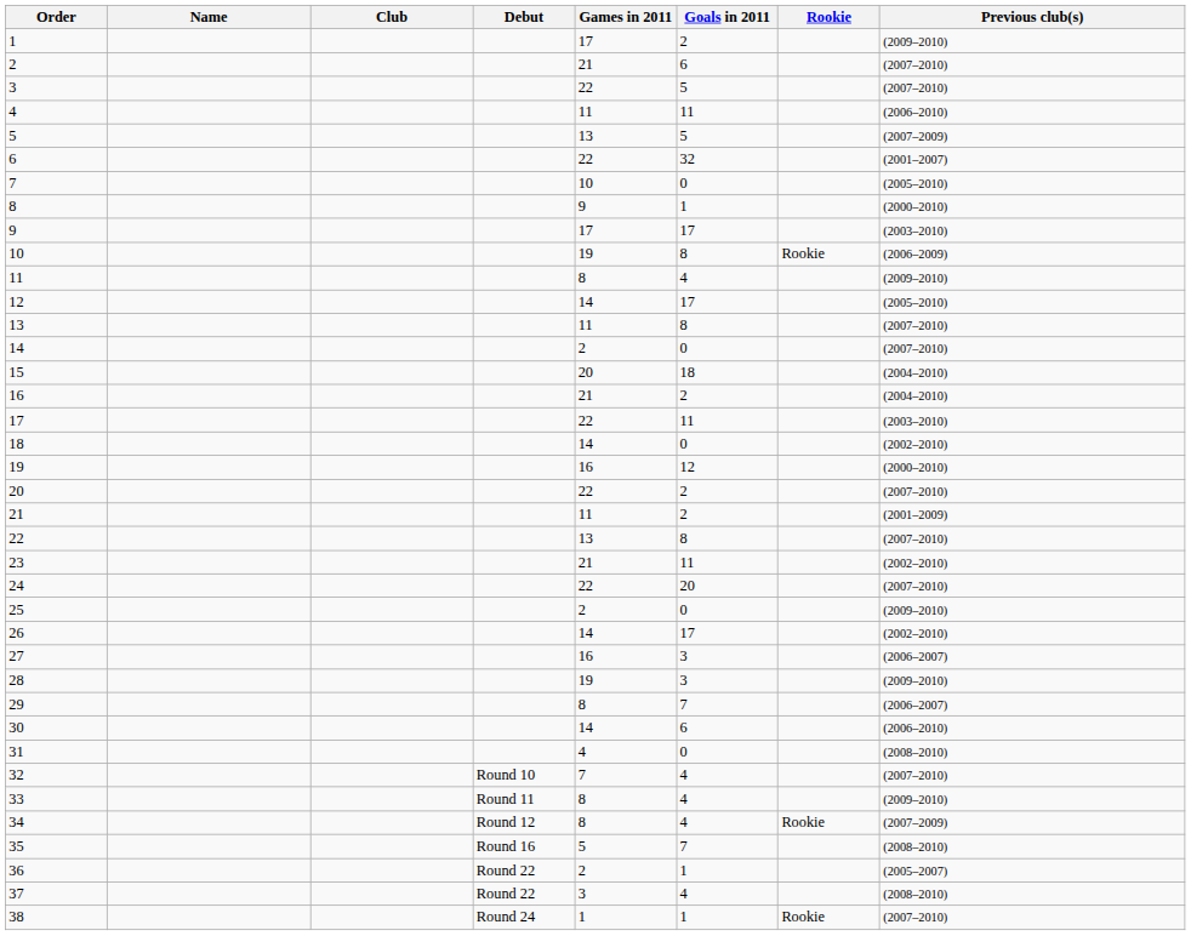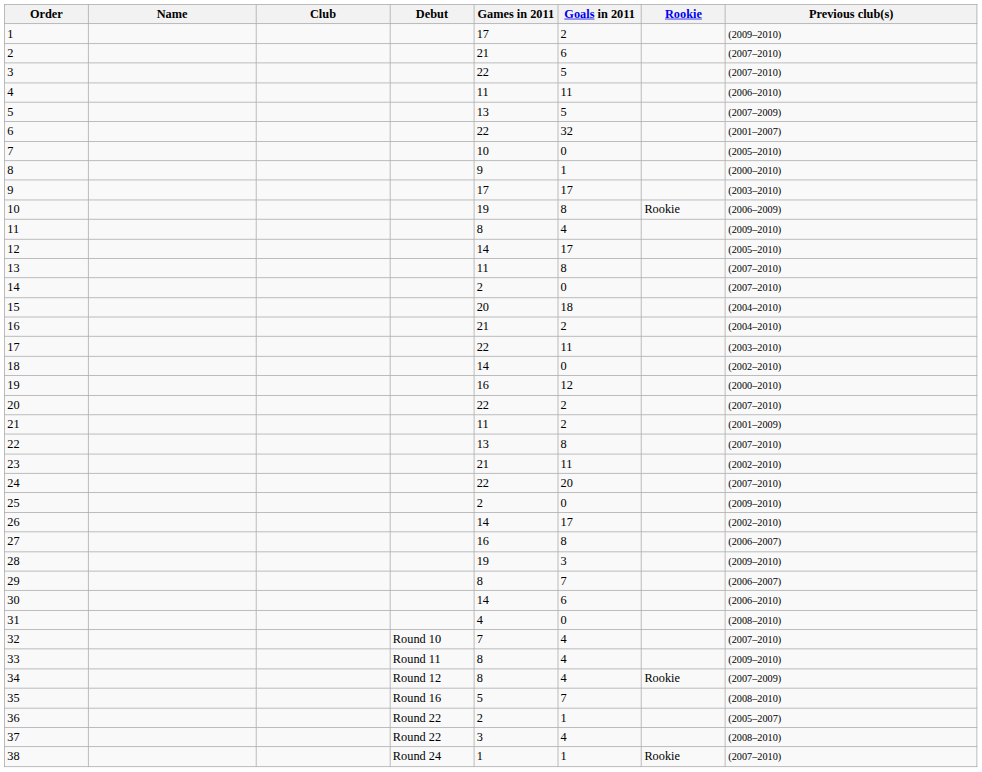27 | Goals in 2011: 3 -> 8
